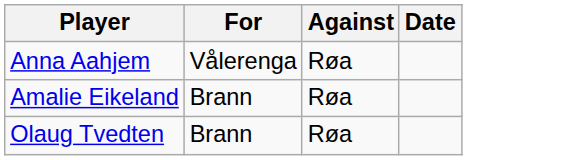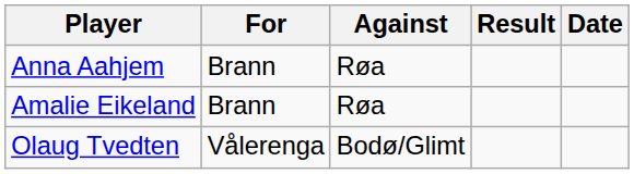+ column: Result
Anna Aahjem | For: Vålerenga -> Brann
Olaug Tvedten | For: Brann -> Vålerenga
Olaug Tvedten | Against: Røa -> Bodø/Glimt
